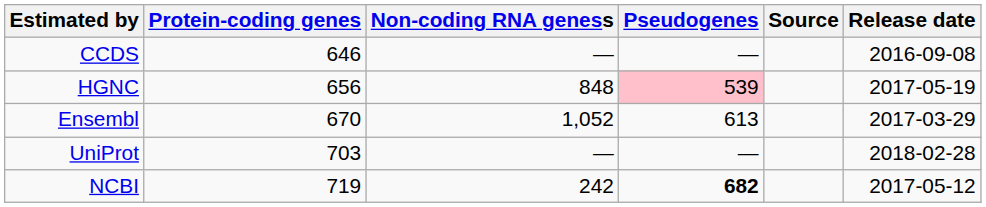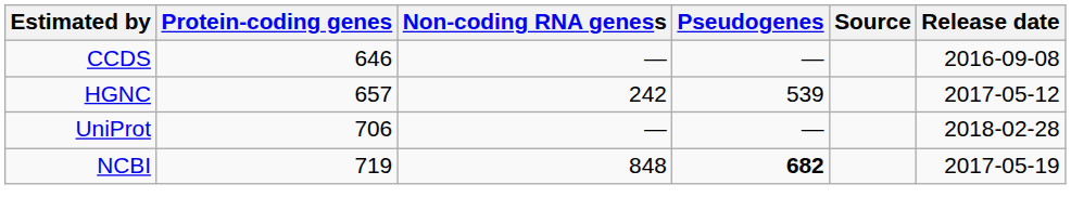HGNC | Protein-coding genes: 656 -> 657
HGNC | Non-coding RNA geness: 848 -> 242
HGNC | Pseudogenes: pink background -> no background
HGNC | Release date: 2017-05-19 -> 2017-05-12
- row: Ensembl | 670 | 1,052 | 613 | 2017-03-29
UniProt | Protein-coding genes: 703 -> 706
NCBI | Non-coding RNA geness: 242 -> 848
NCBI | Release date: 2017-05-12 -> 2017-05-19
